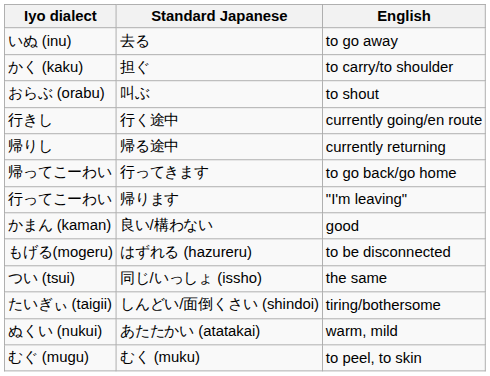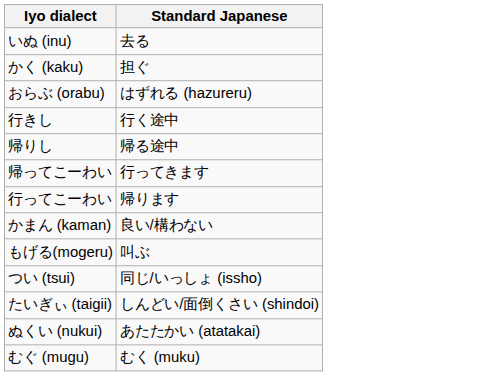- column: English | to go away | to carry/to shoulder | to shout | currently going/en route | currently returning | to go back/go home | "I'm leaving" | good | to be disconnected | the same | tiring/bothersome | warm, mild | to peel, to skin
おらぶ (orabu) | Standard Japanese: 叫ぶ -> はずれる (hazureru)
もげる(mogeru) | Standard Japanese: はずれる (hazureru) -> 叫ぶ
